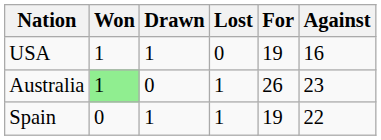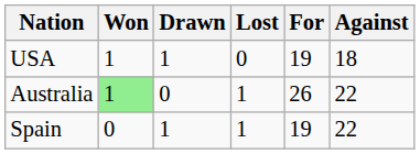USA | Against: 16 -> 18
Australia | Against: 23 -> 22
